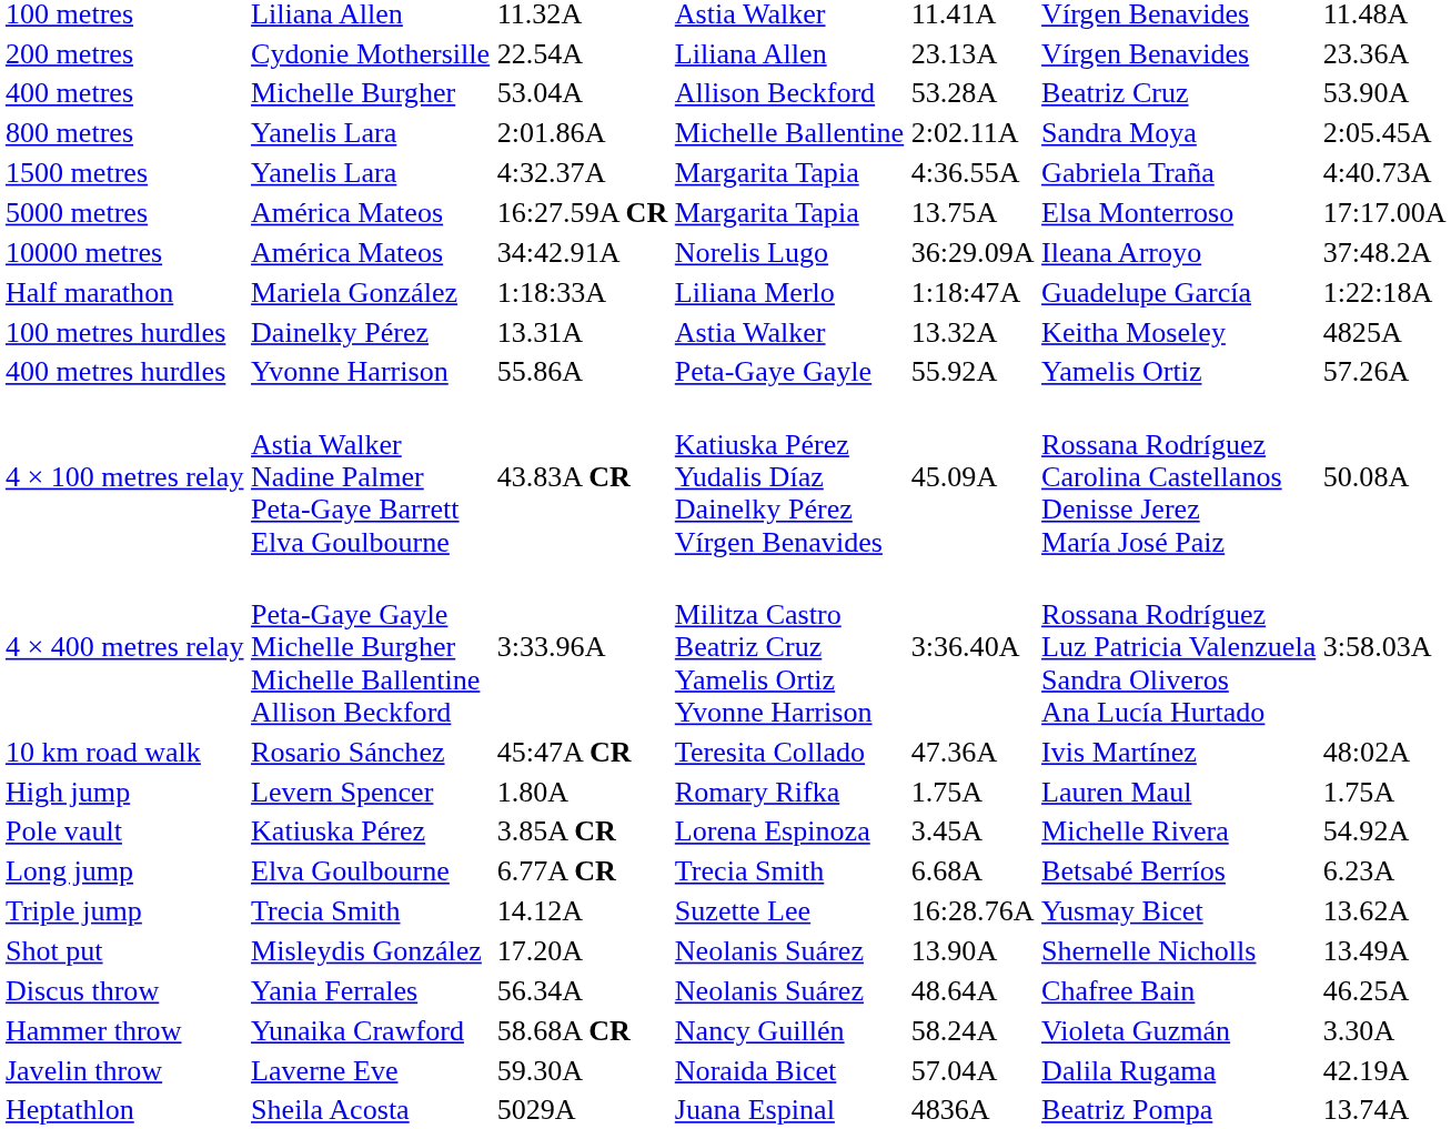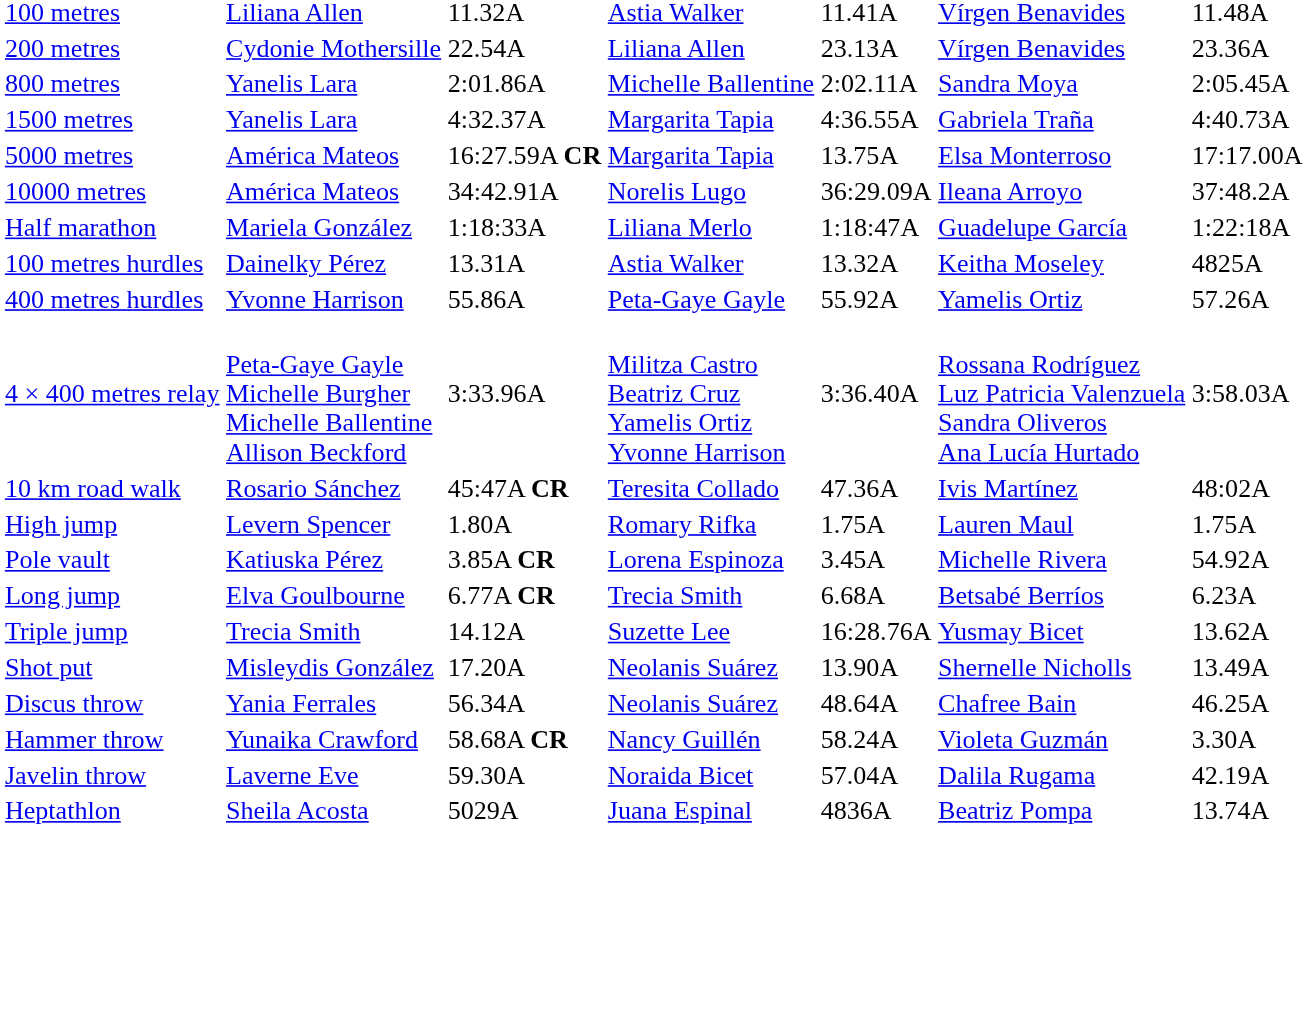- row: 400 metres | Michelle Burgher | 53.04A | Allison Beckford | 53.28A | Beatriz Cruz | 53.90A
- row: 4 × 100 metres relay | Astia Walker Nadine Palmer Peta-Gaye Barrett Elva Goulbourne | 43.83A CR | Katiuska Pérez Yudalis Díaz Dainelky Pérez Vírgen Benavides | 45.09A | Rossana Rodríguez Carolina Castellanos Denisse Jerez María José Paiz | 50.08A
